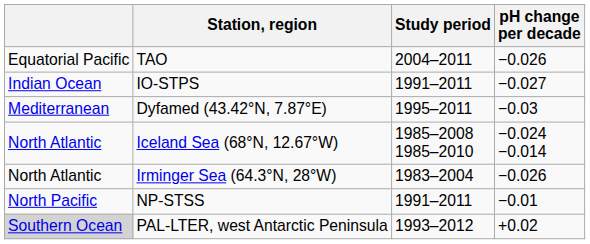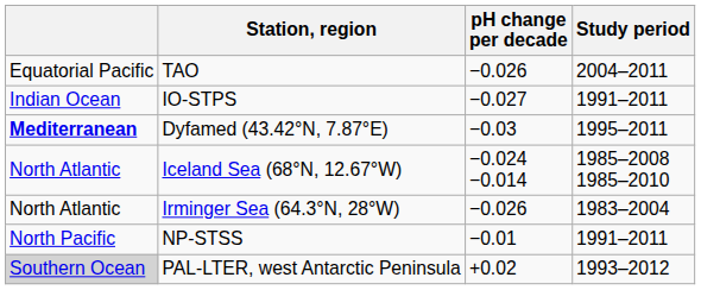columns swapped: Study period <-> pH change per decade
Dyfamed (43.42°N, 7.87°E) | column 1: normal -> bold
